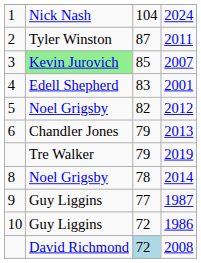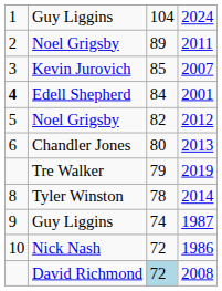2024 | column 2: Nick Nash -> Guy Liggins
2011 | column 2: Tyler Winston -> Noel Grigsby
2011 | column 3: 87 -> 89
2007 | column 2: lightgreen background -> no background
2001 | column 1: normal -> bold
2001 | column 3: 83 -> 84
2013 | column 3: 79 -> 80
2014 | column 2: Noel Grigsby -> Tyler Winston
1987 | column 3: 77 -> 74
1986 | column 2: Guy Liggins -> Nick Nash
